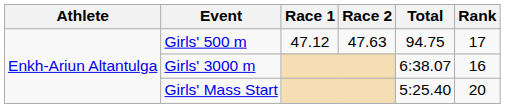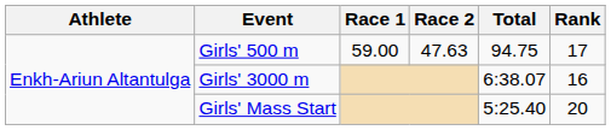Girls' 500 m | Race 1: 47.12 -> 59.00
